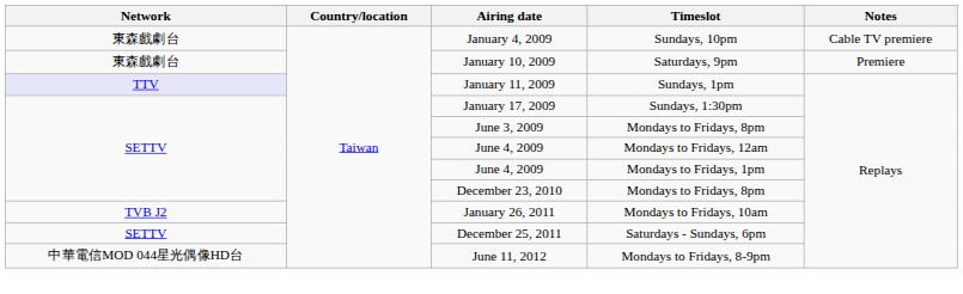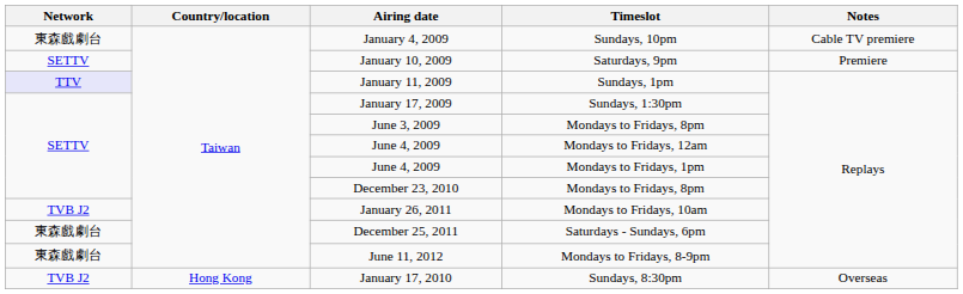January 10, 2009 | Network: 東森戲劇台 -> SETTV
December 25, 2011 | Network: SETTV -> 東森戲劇台
June 11, 2012 | Network: 中華電信MOD 044星光偶像HD台 -> 東森戲劇台
+ row: TVB J2 | Hong Kong | January 17, 2010 | Sundays, 8:30pm | Overseas
